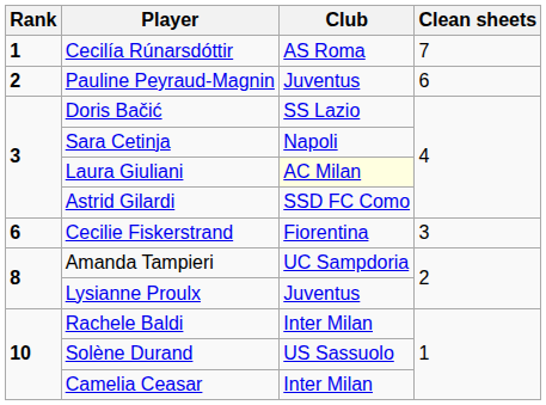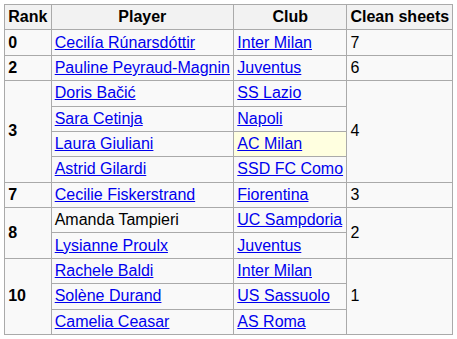Cecilía Rúnarsdóttir | Rank: 1 -> 0
Cecilía Rúnarsdóttir | Club: AS Roma -> Inter Milan
Cecilie Fiskerstrand | Rank: 6 -> 7
Camelia Ceasar | Club: Inter Milan -> AS Roma
